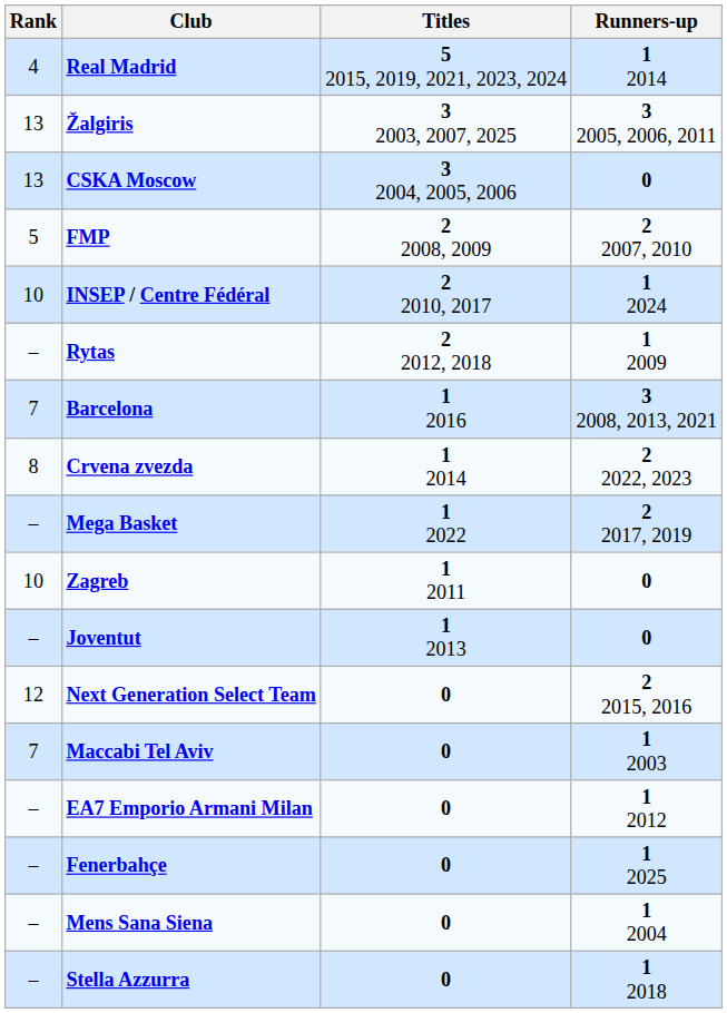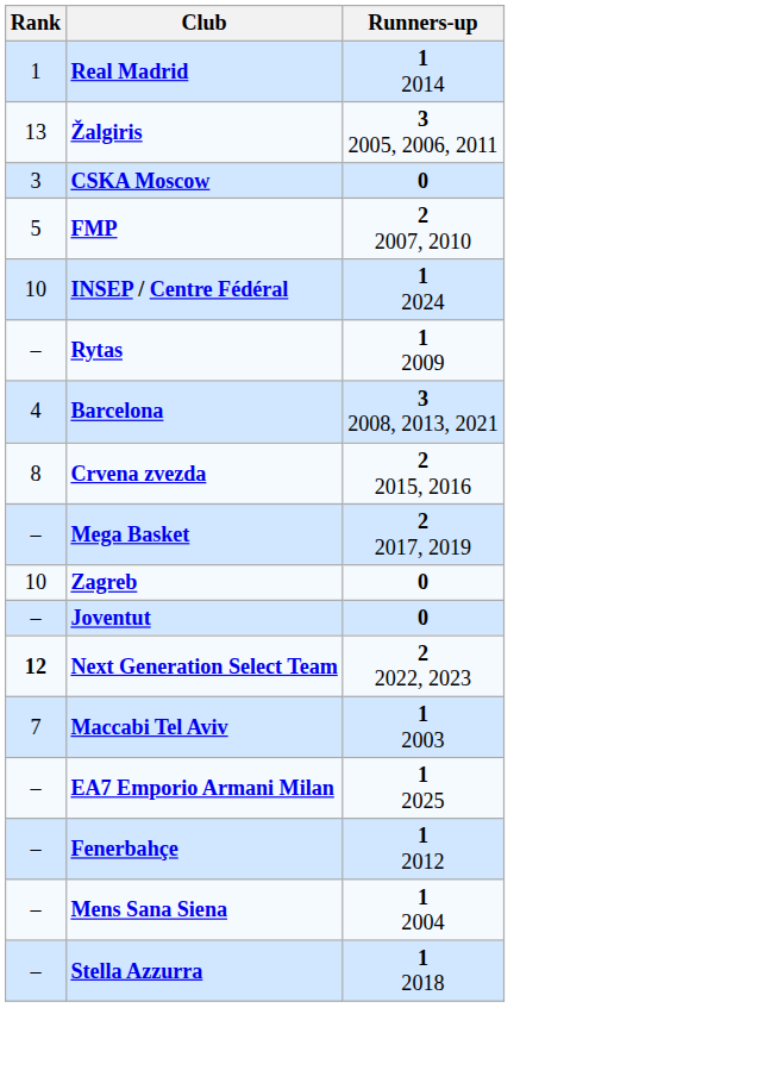- column: Titles | 5 2015, 2019, 2021, 2023, 2024 | 3 2003, 2007, 2025 | 3 2004, 2005, 2006 | 2 2008, 2009 | 2 2010, 2017 | 2 2012, 2018 | 1 2016 | 1 2014 | 1 2022 | 1 2011 | 1 2013 | 0 | 0 | 0 | 0 | 0 | 0
Real Madrid | Rank: 4 -> 1
CSKA Moscow | Rank: 13 -> 3
Barcelona | Rank: 7 -> 4
Crvena zvezda | Runners-up: 2 2022, 2023 -> 2 2015, 2016
Next Generation Select Team | Rank: normal -> bold
Next Generation Select Team | Runners-up: 2 2015, 2016 -> 2 2022, 2023
EA7 Emporio Armani Milan | Runners-up: 1 2012 -> 1 2025
Fenerbahçe | Runners-up: 1 2025 -> 1 2012
